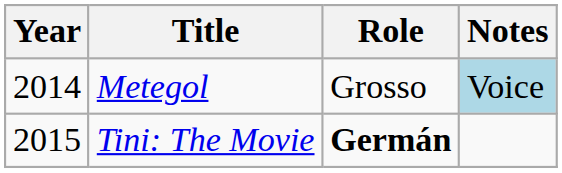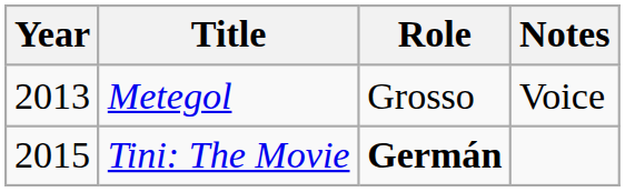Metegol | Year: 2014 -> 2013
Metegol | Notes: lightblue background -> no background
